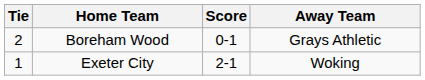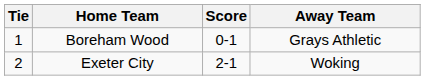Boreham Wood | Tie: 2 -> 1
Exeter City | Tie: 1 -> 2
